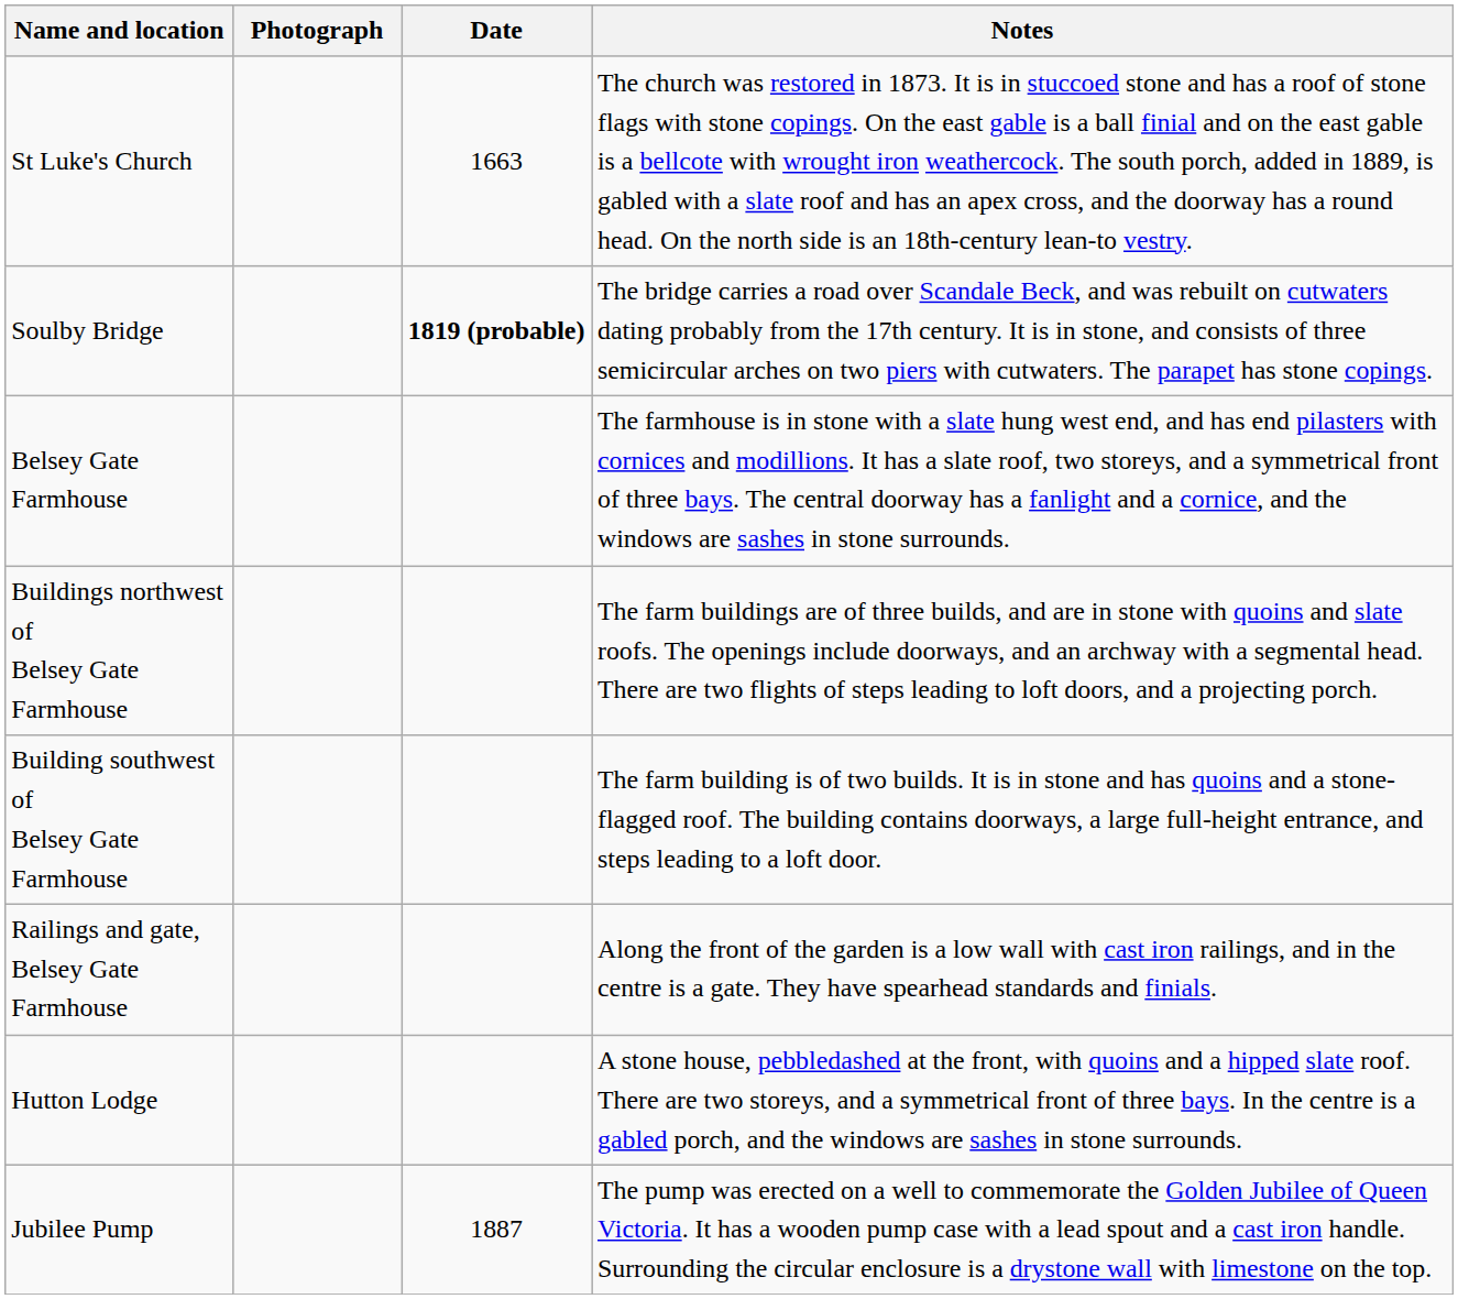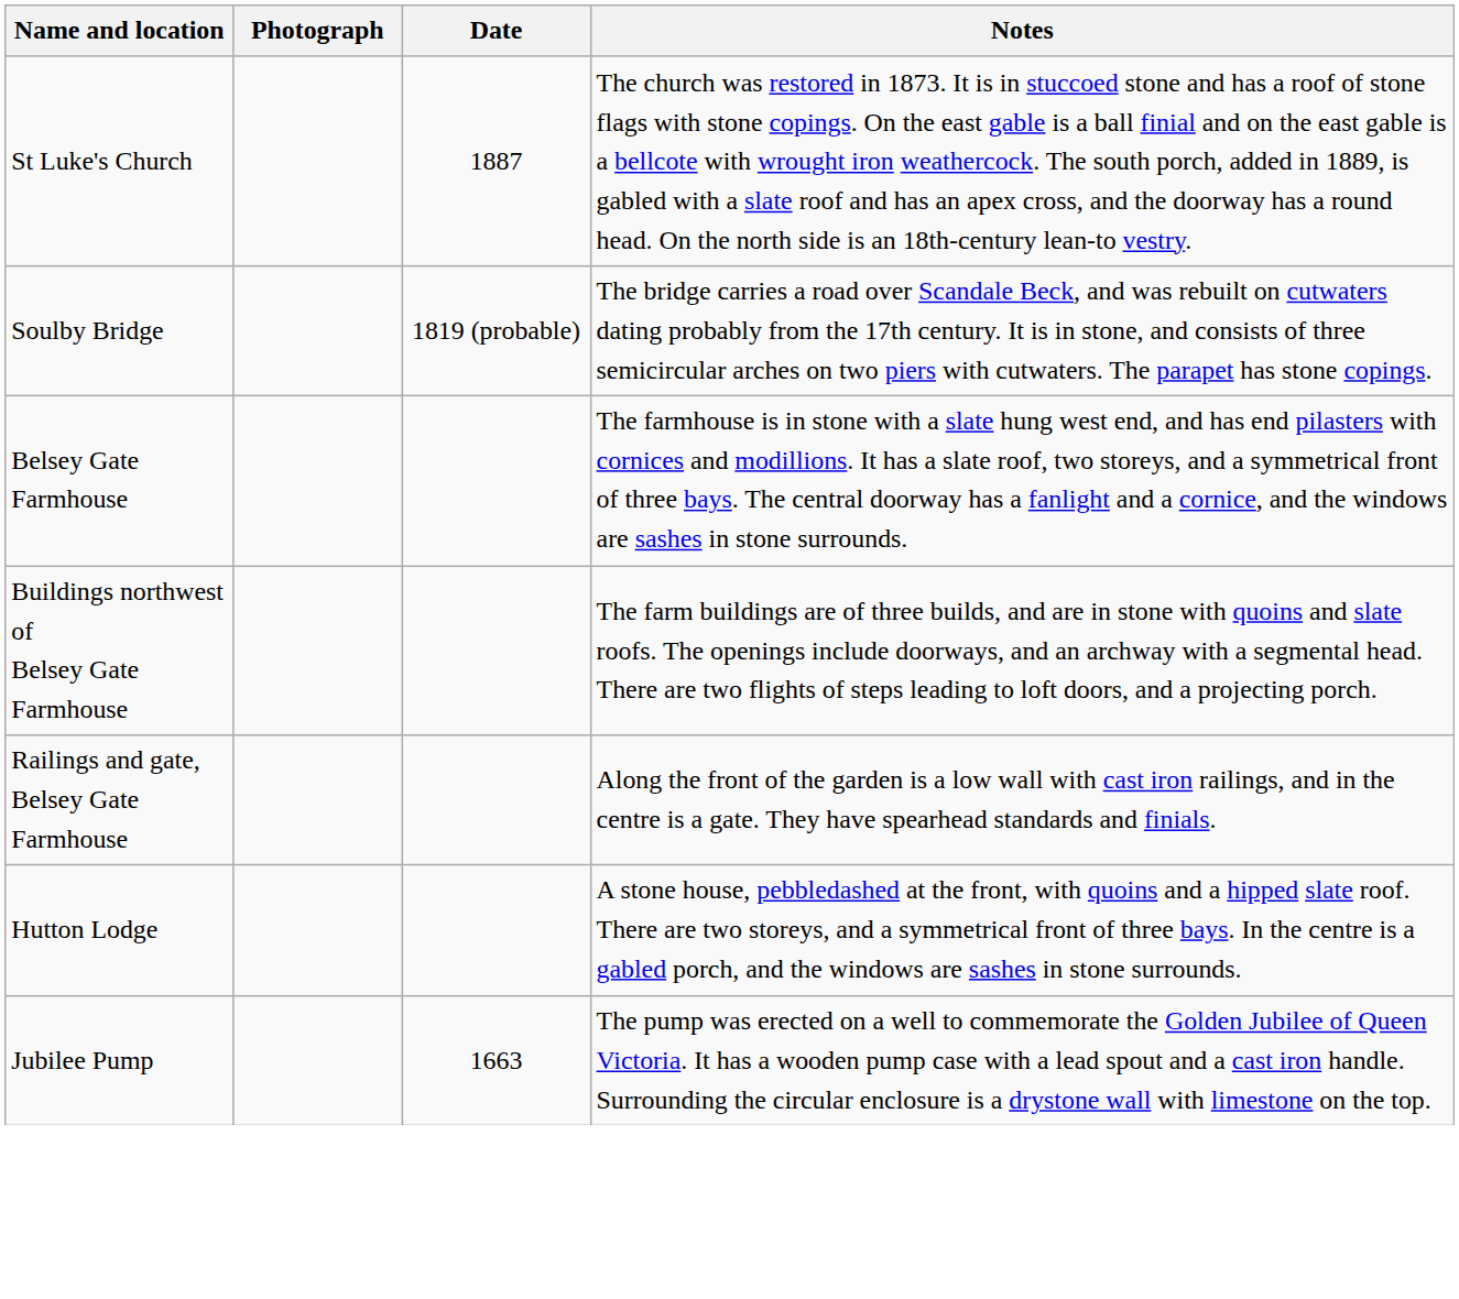St Luke's Church | Date: 1663 -> 1887
Soulby Bridge | Date: bold -> normal
- row: Building southwest of Belsey Gate Farmhouse | The farm building is of two builds. It is in stone and has quoins and a stone-flagged roof. The building contains doorways, a large full-height entrance, and steps leading to a loft door.
Jubilee Pump | Date: 1887 -> 1663
